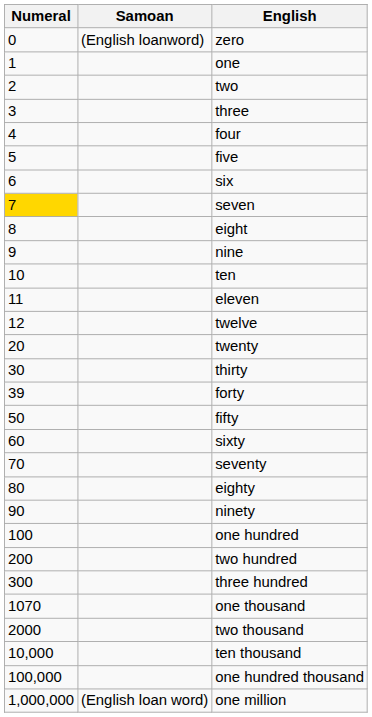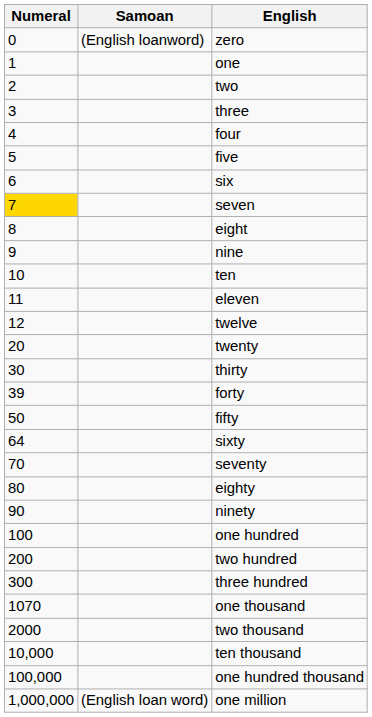sixty | Numeral: 60 -> 64
